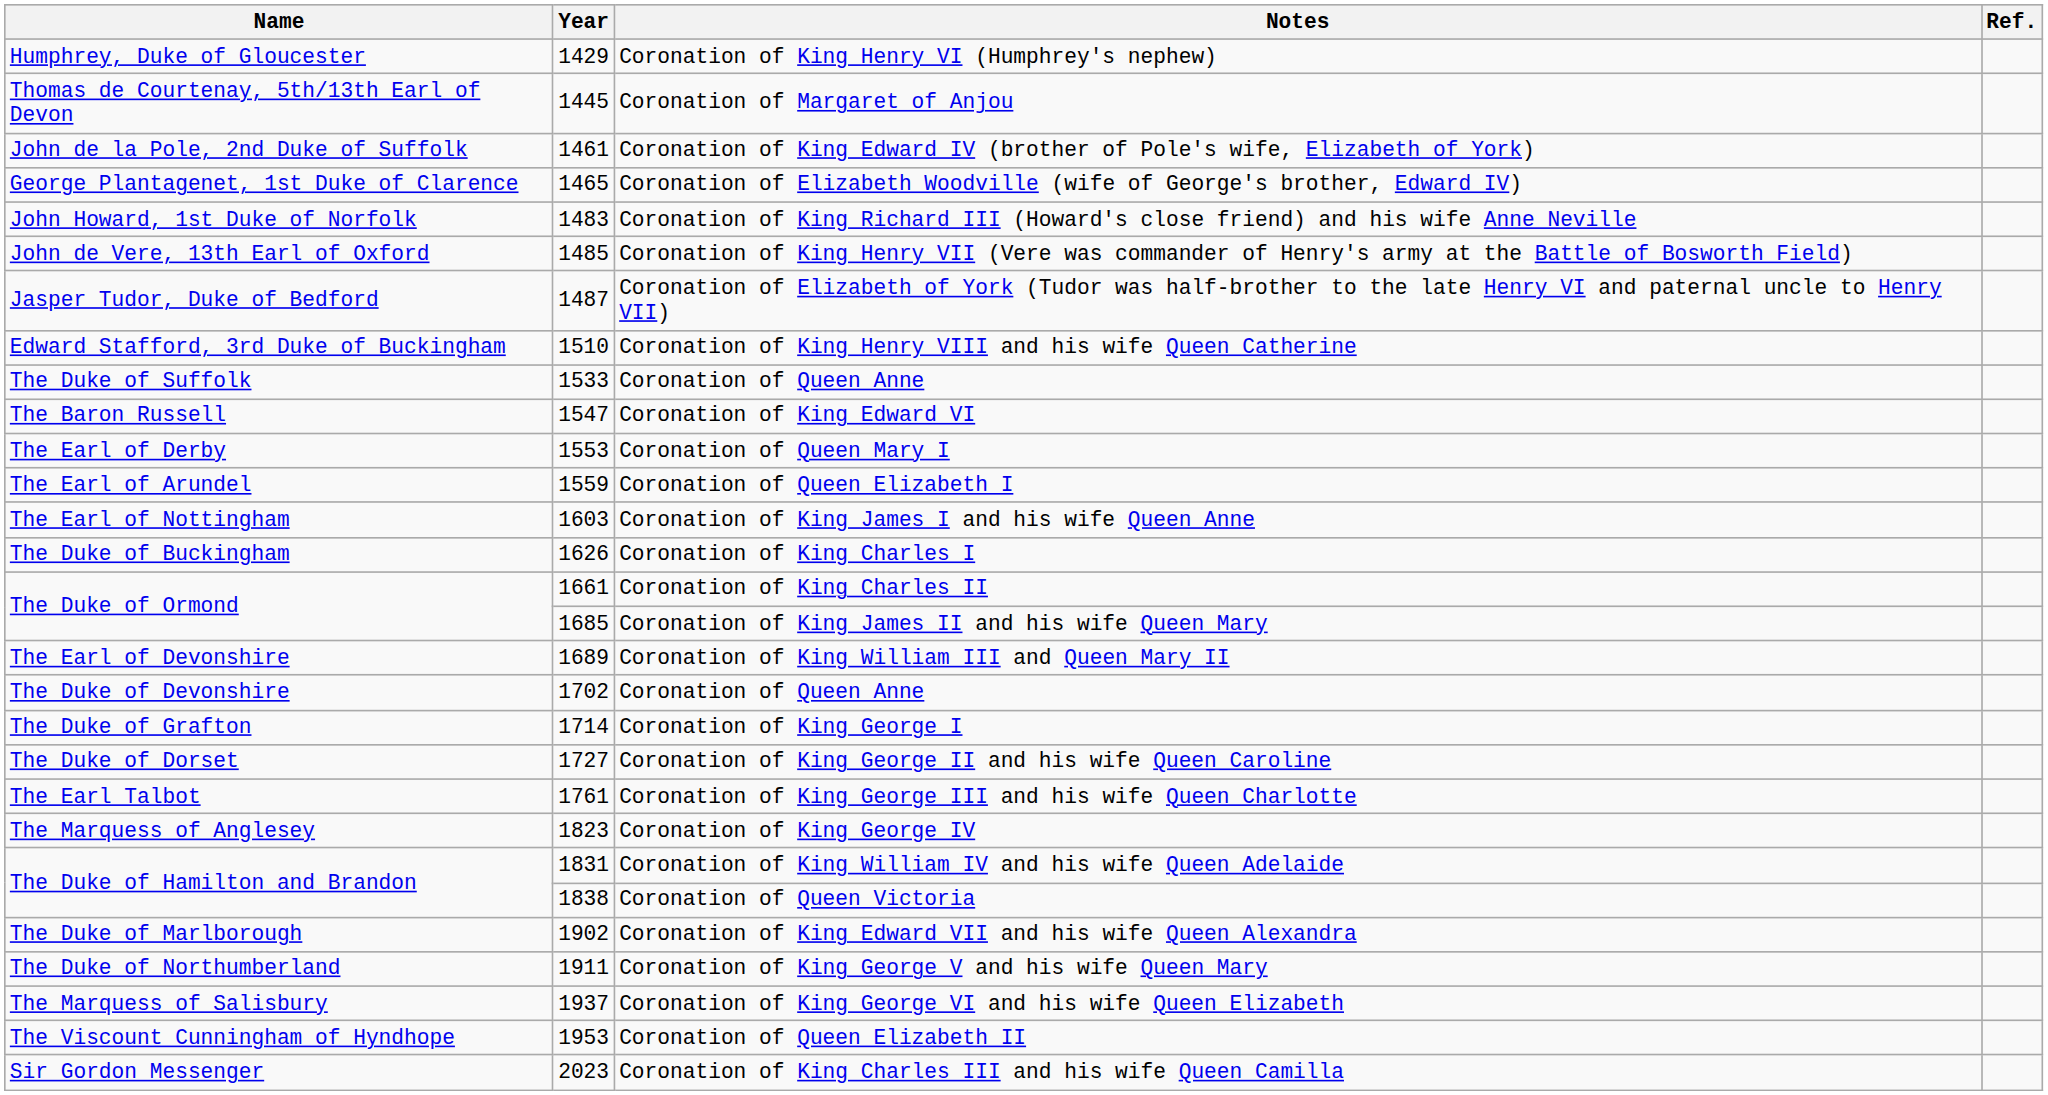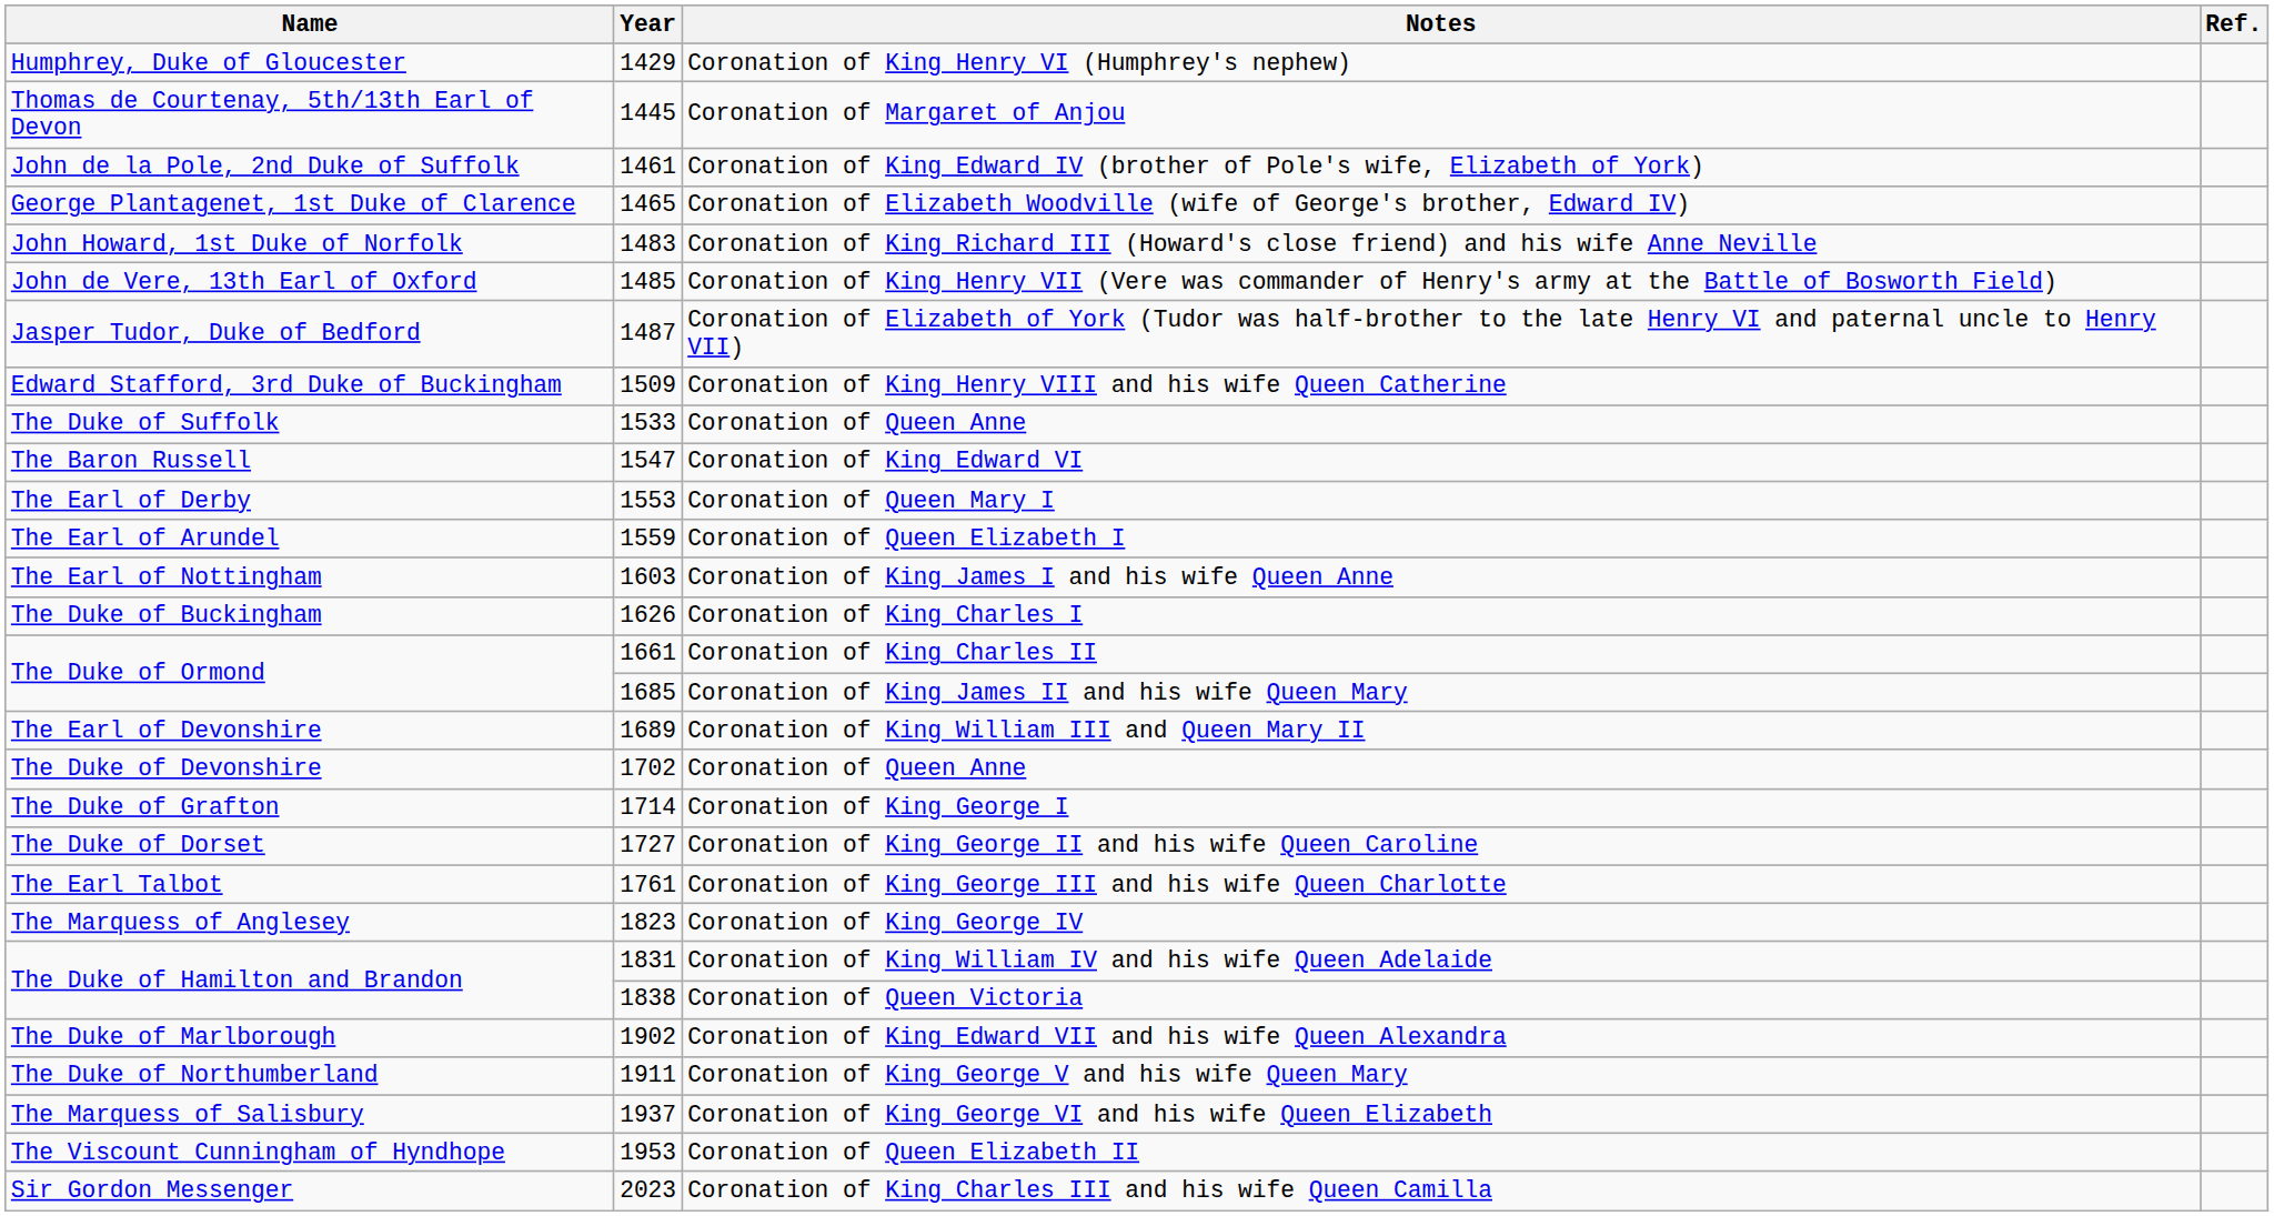Coronation of King Henry VIII and his wife Queen Catherine | Year: 1510 -> 1509
